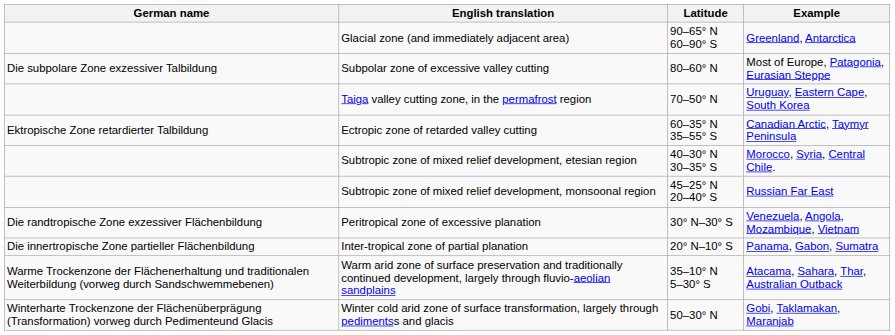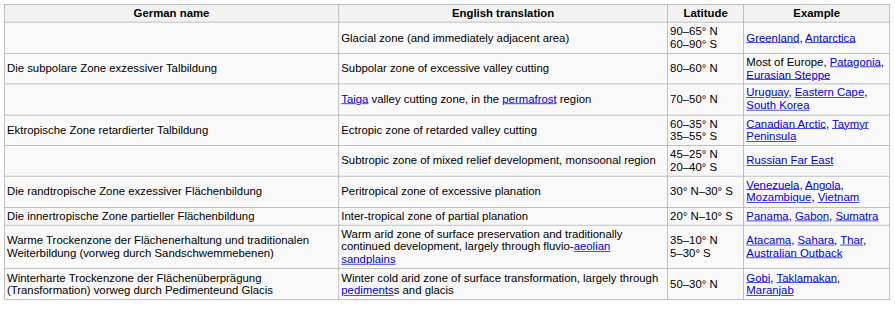- row: Subtropic zone of mixed relief development, etesian region | 40–30° N 30–35° S | Morocco, Syria, Central Chile.
